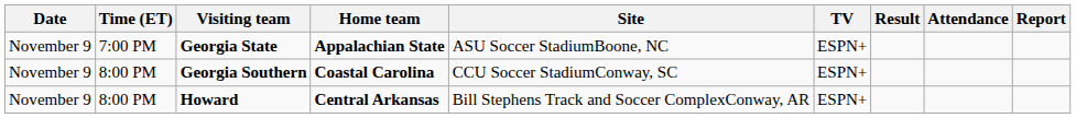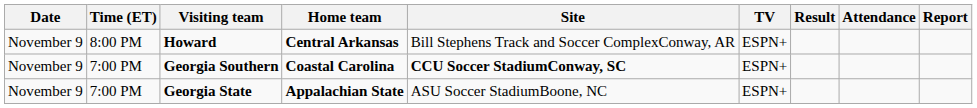rows swapped: Georgia State <-> Howard
Georgia Southern | Time (ET): 8:00 PM -> 7:00 PM
Georgia Southern | Site: normal -> bold
